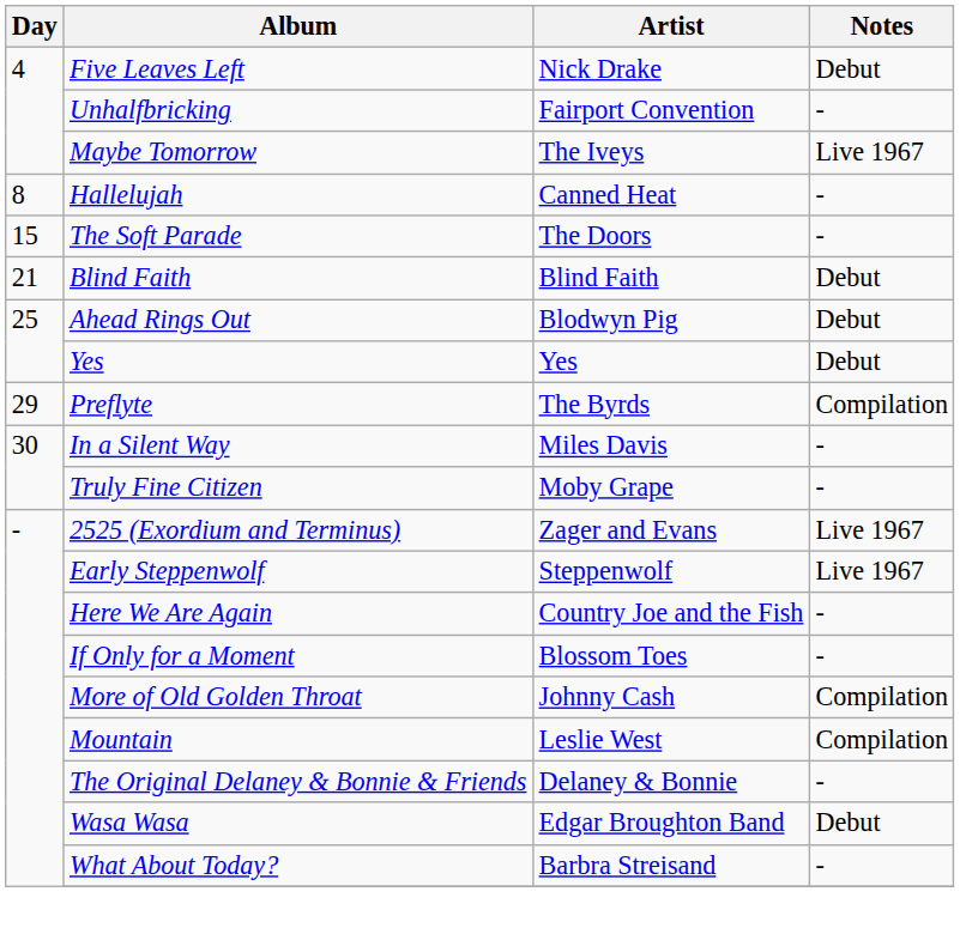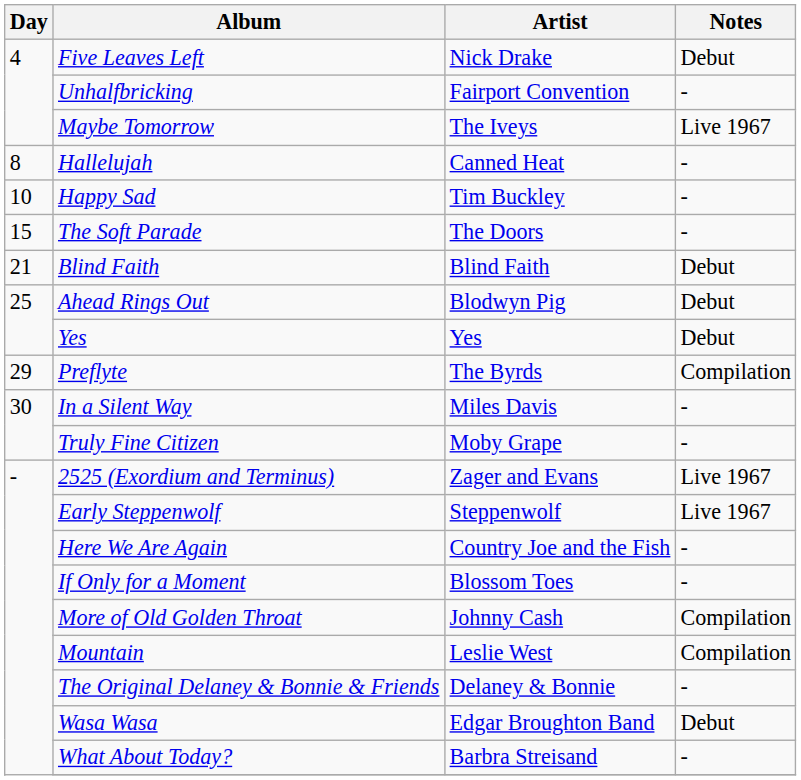+ row: 10 | Happy Sad | Tim Buckley | -
